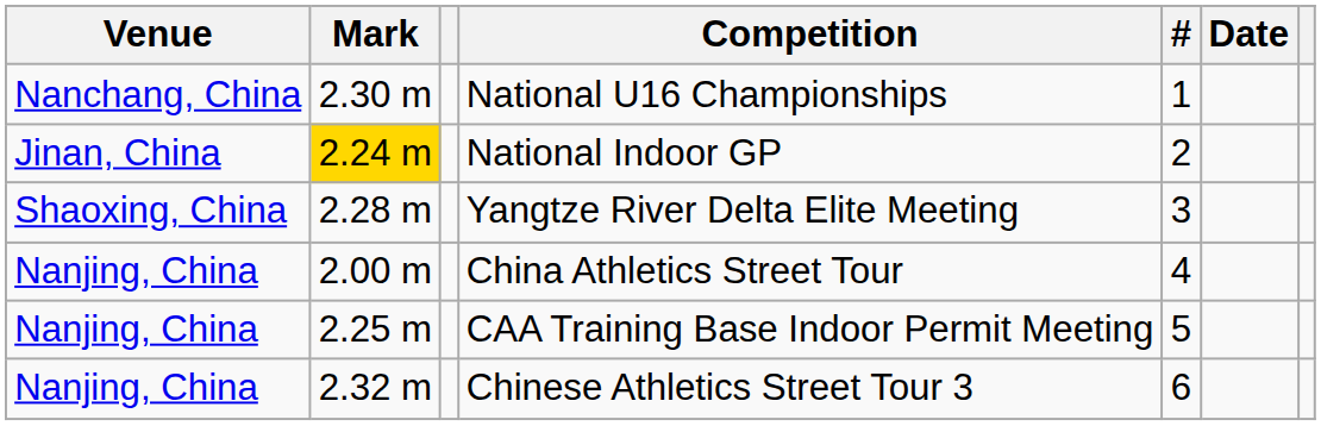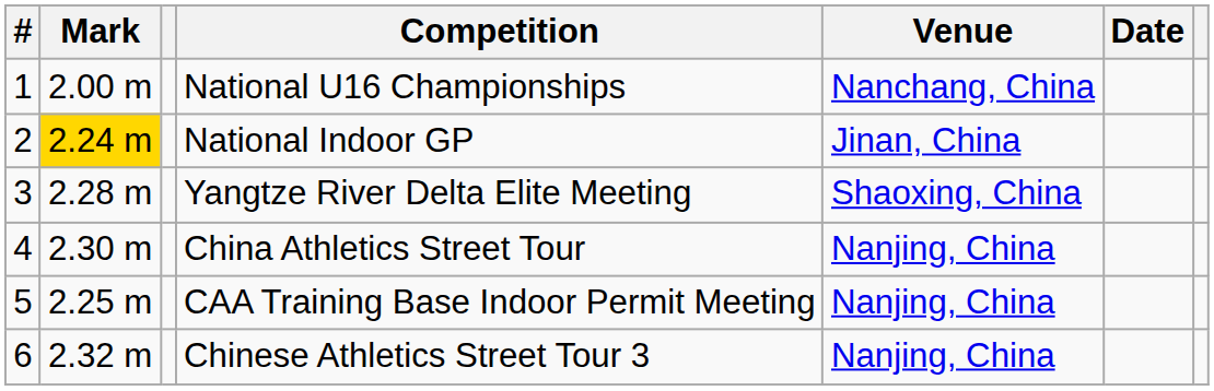columns swapped: # <-> Venue
National U16 Championships | Mark: 2.30 m -> 2.00 m
China Athletics Street Tour | Mark: 2.00 m -> 2.30 m
